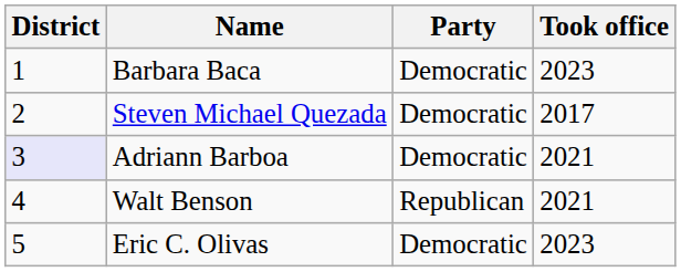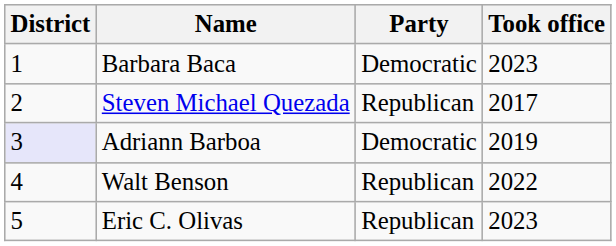Steven Michael Quezada | Party: Democratic -> Republican
Adriann Barboa | Took office: 2021 -> 2019
Walt Benson | Took office: 2021 -> 2022
Eric C. Olivas | Party: Democratic -> Republican
